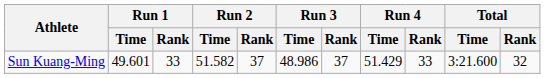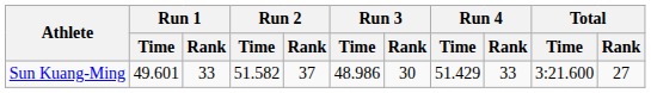Sun Kuang-Ming | Run 3 / Rank: 37 -> 30
Sun Kuang-Ming | Total / Rank: 32 -> 27
